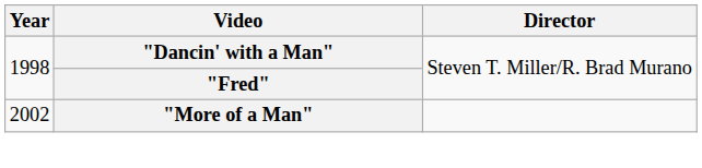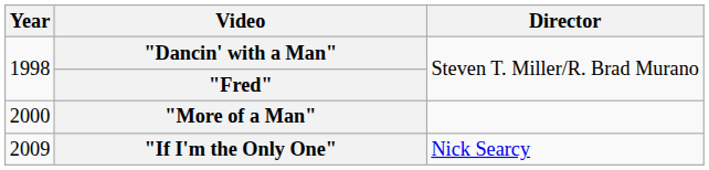"More of a Man" | Year: 2002 -> 2000
+ row: 2009 | "If I'm the Only One" | Nick Searcy
